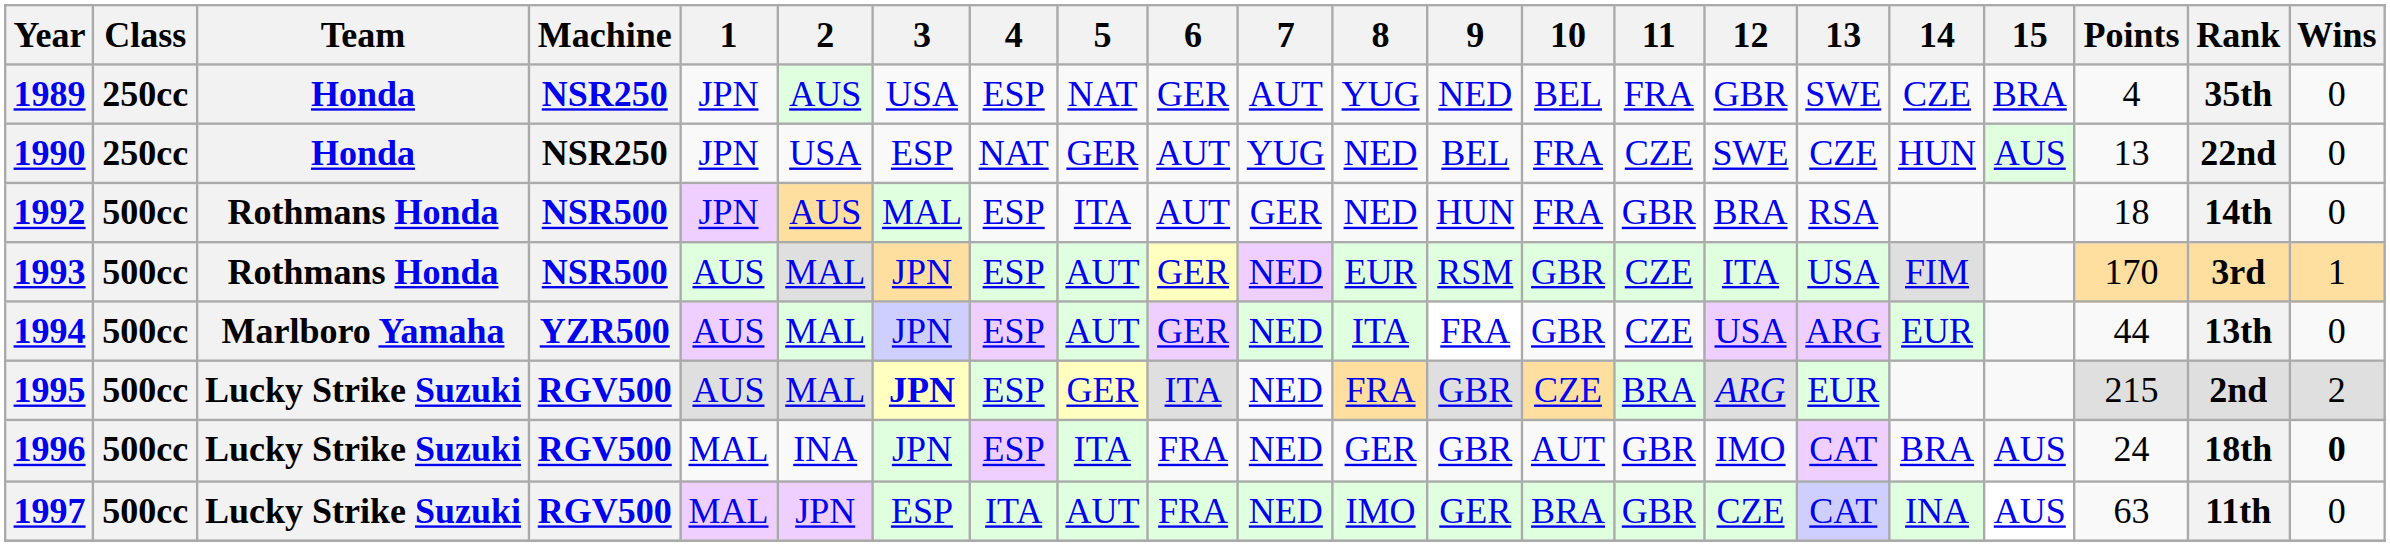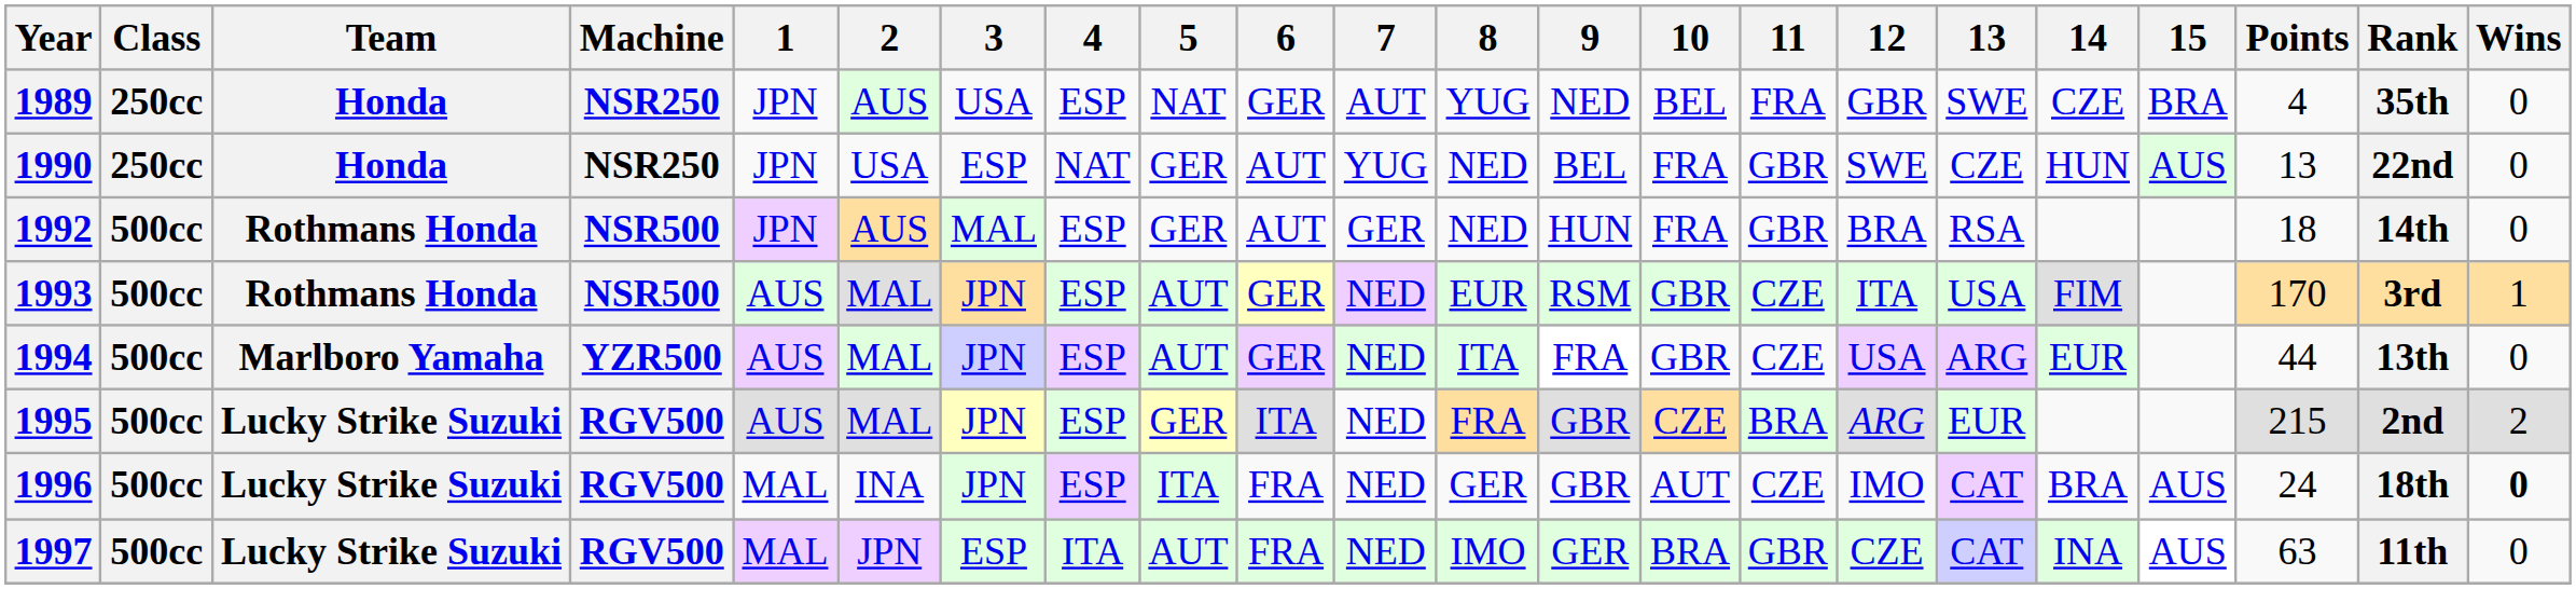1990 | 11: CZE -> GBR
1992 | 5: ITA -> GER
1995 | 3: bold -> normal
1996 | 11: GBR -> CZE
